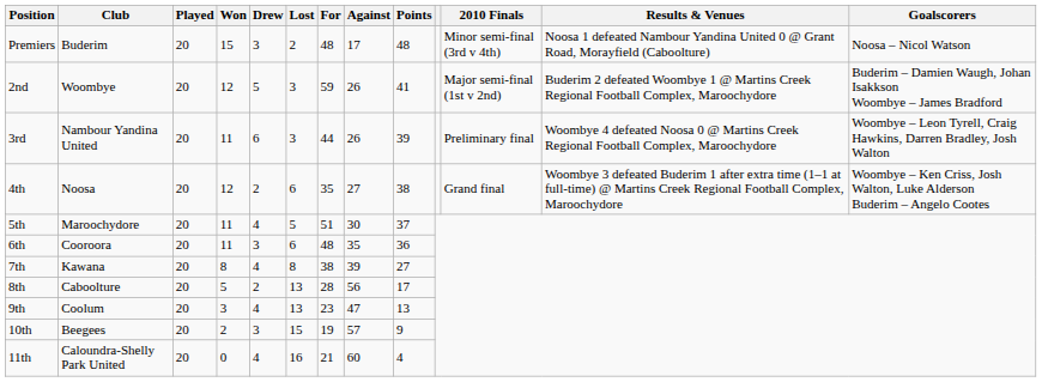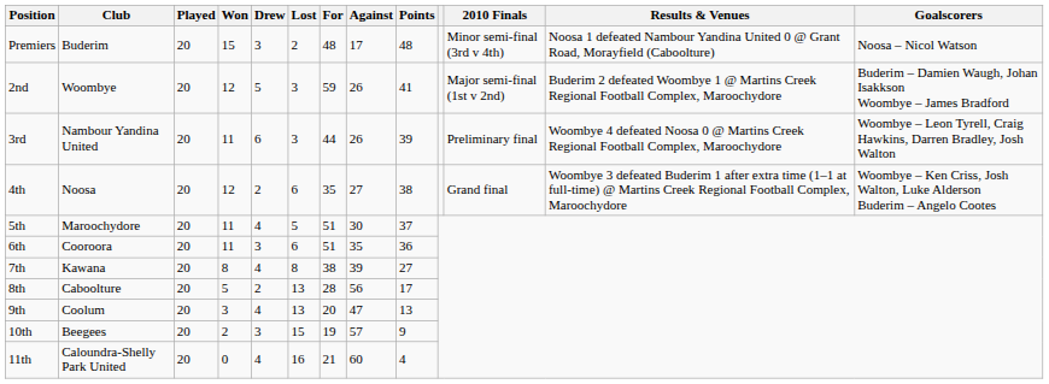6th | For: 48 -> 51
9th | For: 23 -> 20
